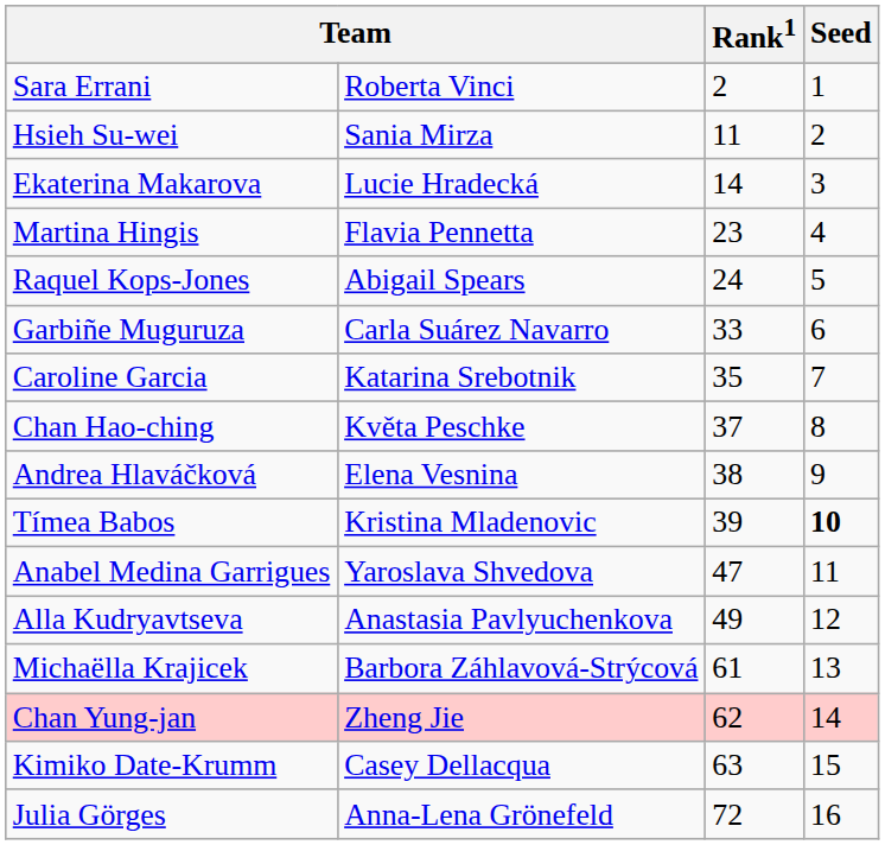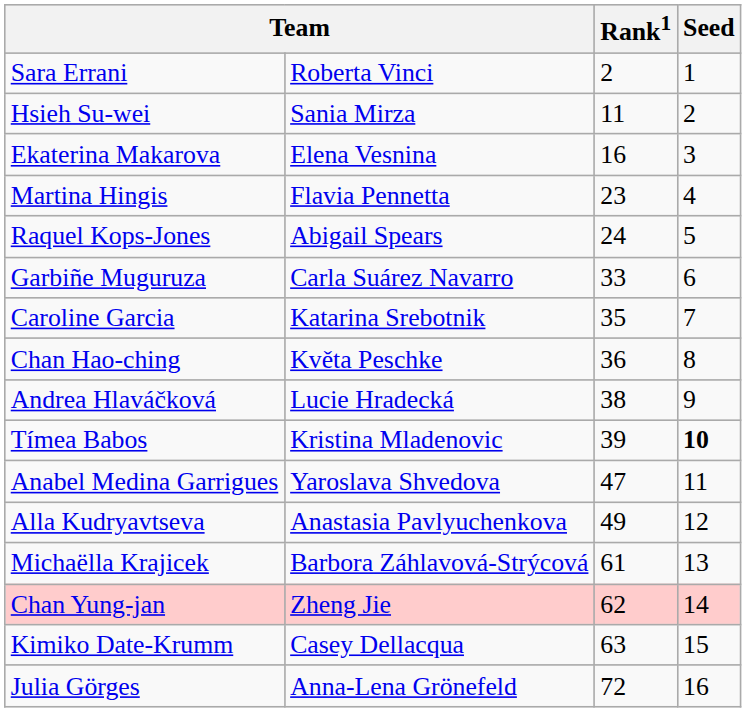Ekaterina Makarova | column 2: Lucie Hradecká -> Elena Vesnina
Ekaterina Makarova | Rank1: 14 -> 16
Chan Hao-ching | Rank1: 37 -> 36
Andrea Hlaváčková | column 2: Elena Vesnina -> Lucie Hradecká
